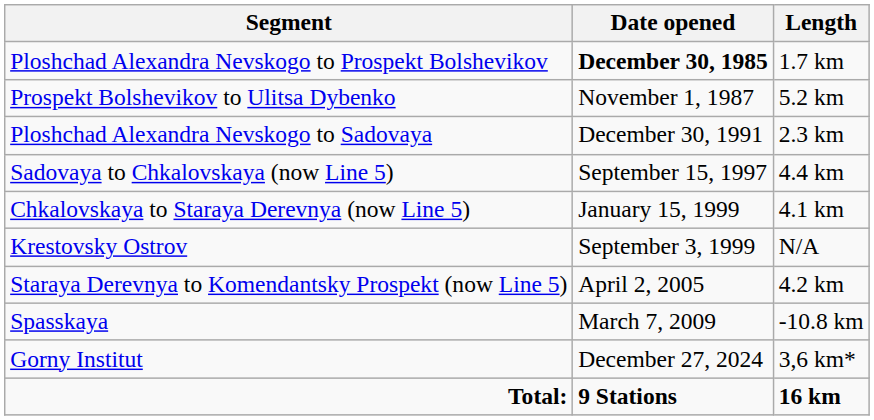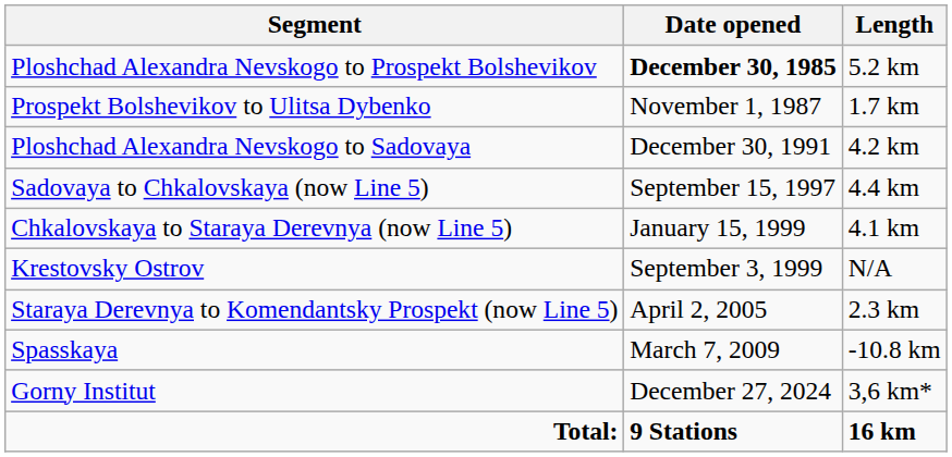Ploshchad Alexandra Nevskogo to Prospekt Bolshevikov | Length: 1.7 km -> 5.2 km
Prospekt Bolshevikov to Ulitsa Dybenko | Length: 5.2 km -> 1.7 km
Ploshchad Alexandra Nevskogo to Sadovaya | Length: 2.3 km -> 4.2 km
Staraya Derevnya to Komendantsky Prospekt (now Line 5) | Length: 4.2 km -> 2.3 km
